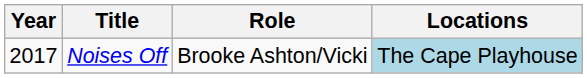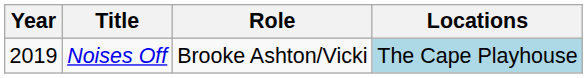Noises Off | Year: 2017 -> 2019
